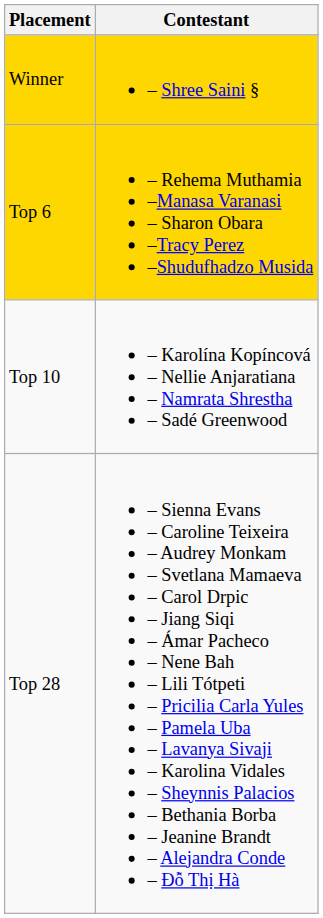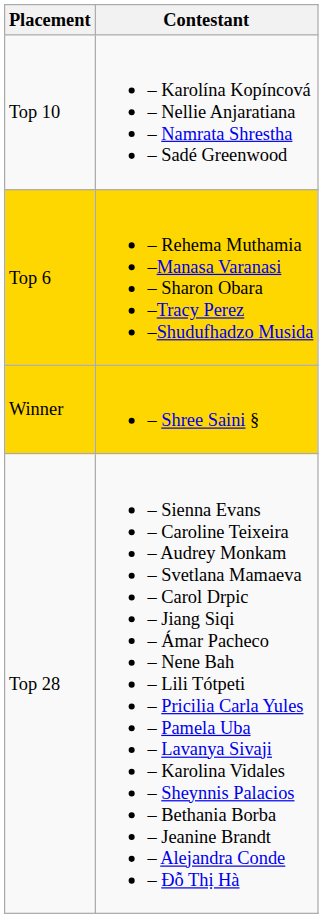rows swapped: Winner <-> Top 10
